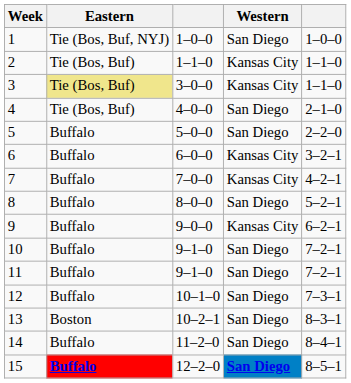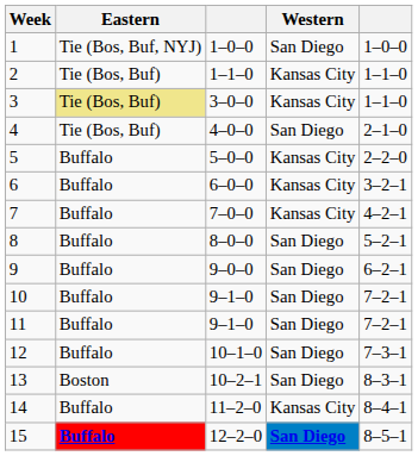5 | Western: San Diego -> Kansas City
9 | Western: Kansas City -> San Diego
14 | Western: San Diego -> Kansas City
